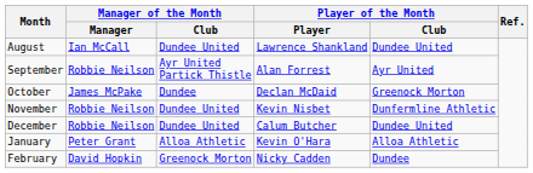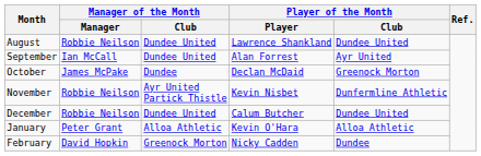August | Manager of the Month / Manager: Ian McCall -> Robbie Neilson
September | Manager of the Month / Manager: Robbie Neilson -> Ian McCall
September | Manager of the Month / Club: Ayr United Partick Thistle -> Dundee United
November | Manager of the Month / Club: Dundee United -> Ayr United Partick Thistle
